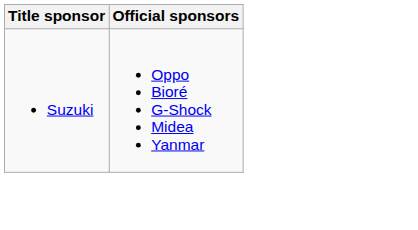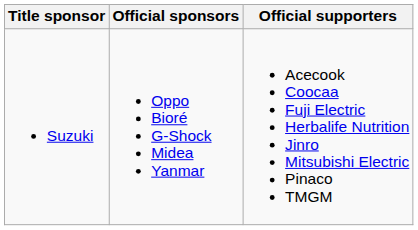+ column: Official supporters | Acecook Coocaa Fuji Electric Herbalife Nutrition Jinro Mitsubishi Electric Pinaco TMGM
